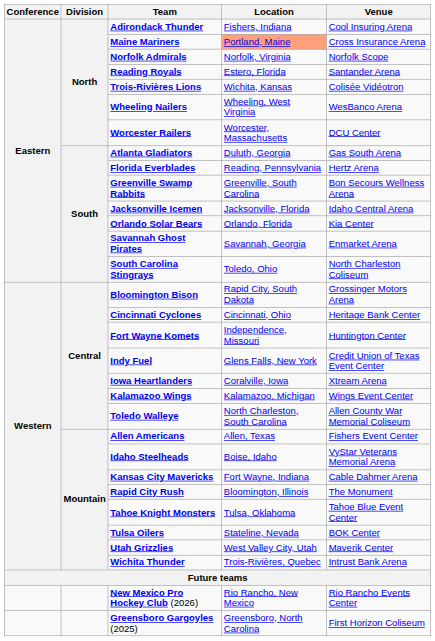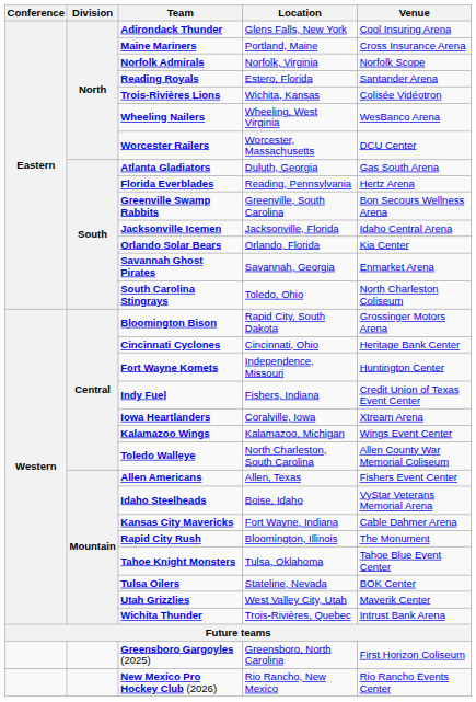Adirondack Thunder | Location: Fishers, Indiana -> Glens Falls, New York
Maine Mariners | Location: lightsalmon background -> no background
Indy Fuel | Location: Glens Falls, New York -> Fishers, Indiana
rows swapped: Greensboro Gargoyles (2025) <-> New Mexico Pro Hockey Club (2026)
